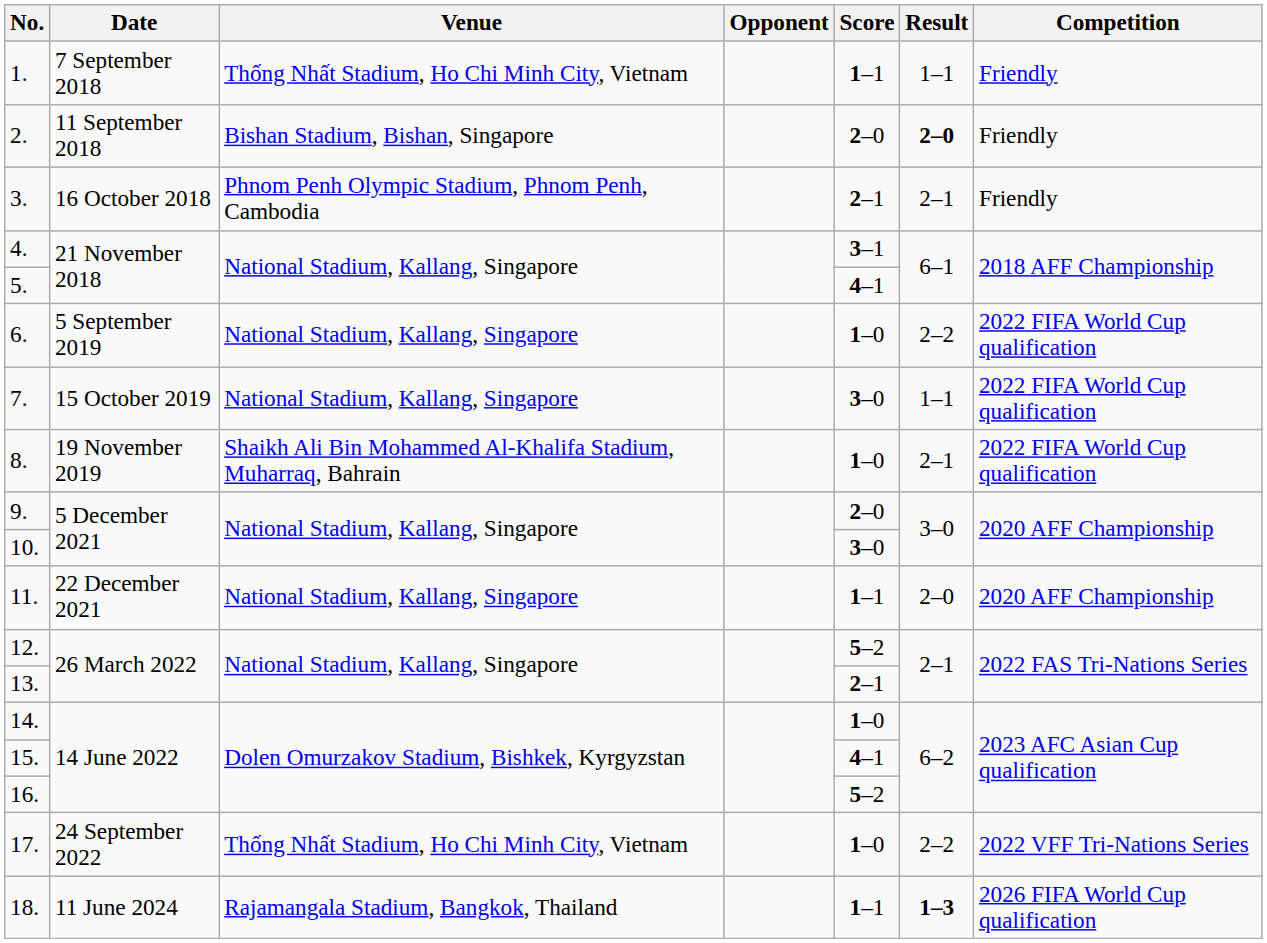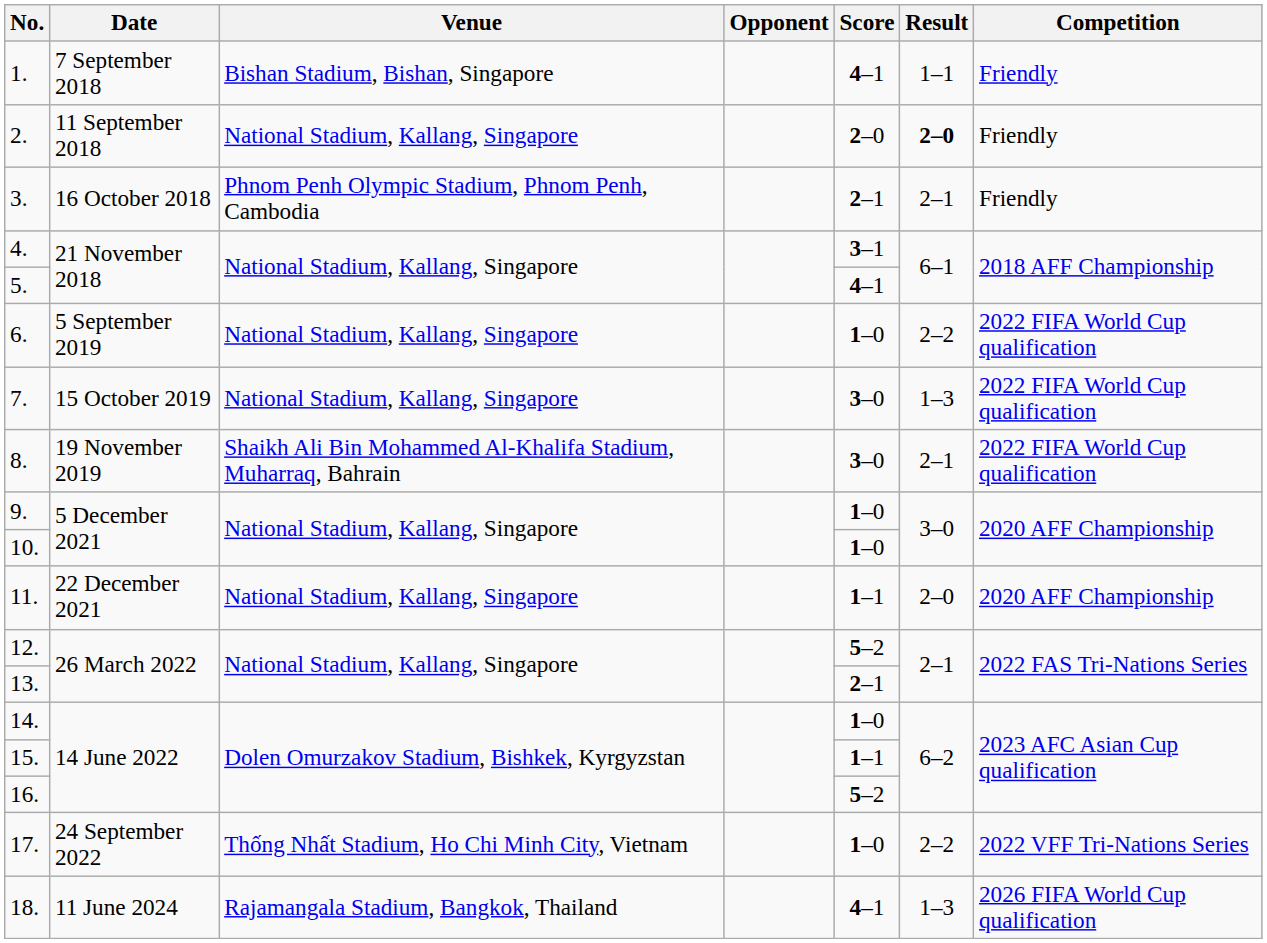1. | Venue: Thống Nhất Stadium, Ho Chi Minh City, Vietnam -> Bishan Stadium, Bishan, Singapore
1. | Score: 1–1 -> 4–1
2. | Venue: Bishan Stadium, Bishan, Singapore -> National Stadium, Kallang, Singapore
7. | Result: 1–1 -> 1–3
8. | Score: 1–0 -> 3–0
9. | Score: 2–0 -> 1–0
10. | Score: 3–0 -> 1–0
15. | Score: 4–1 -> 1–1
18. | Score: 1–1 -> 4–1
18. | Result: bold -> normal
